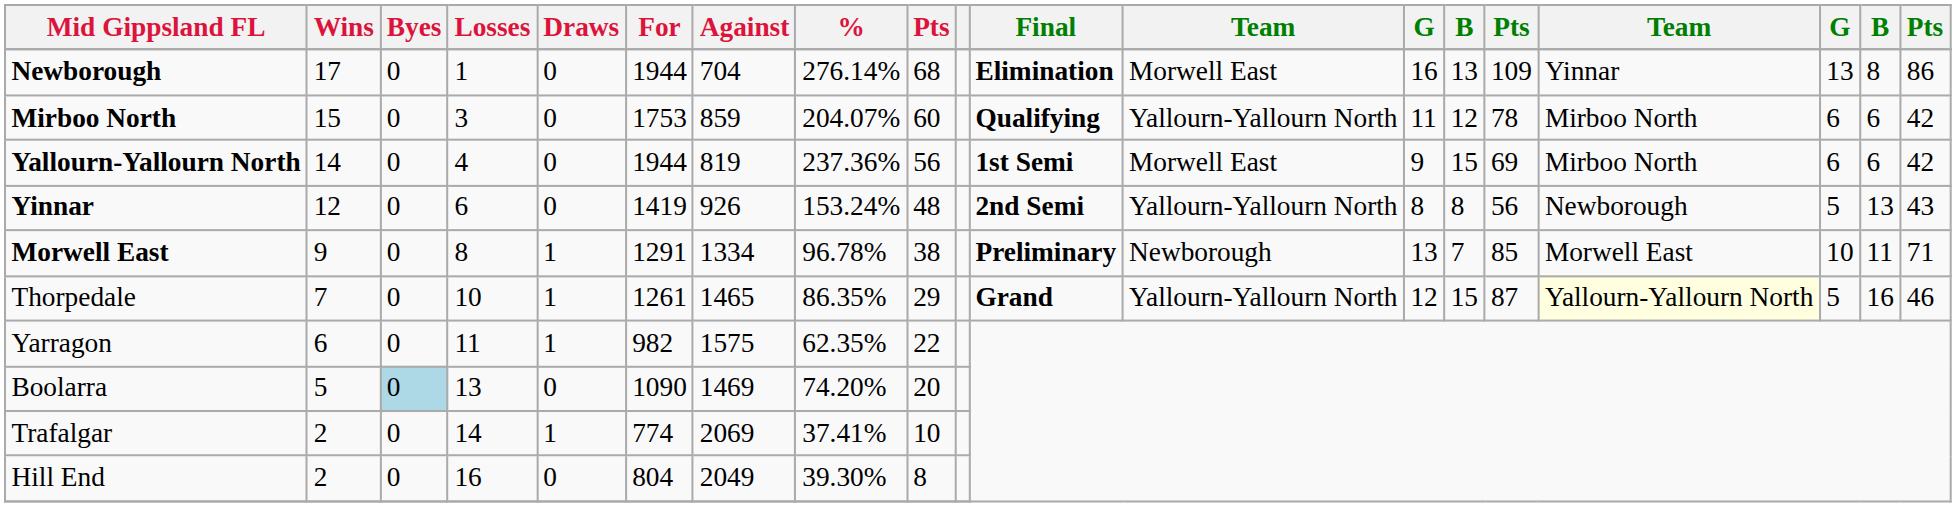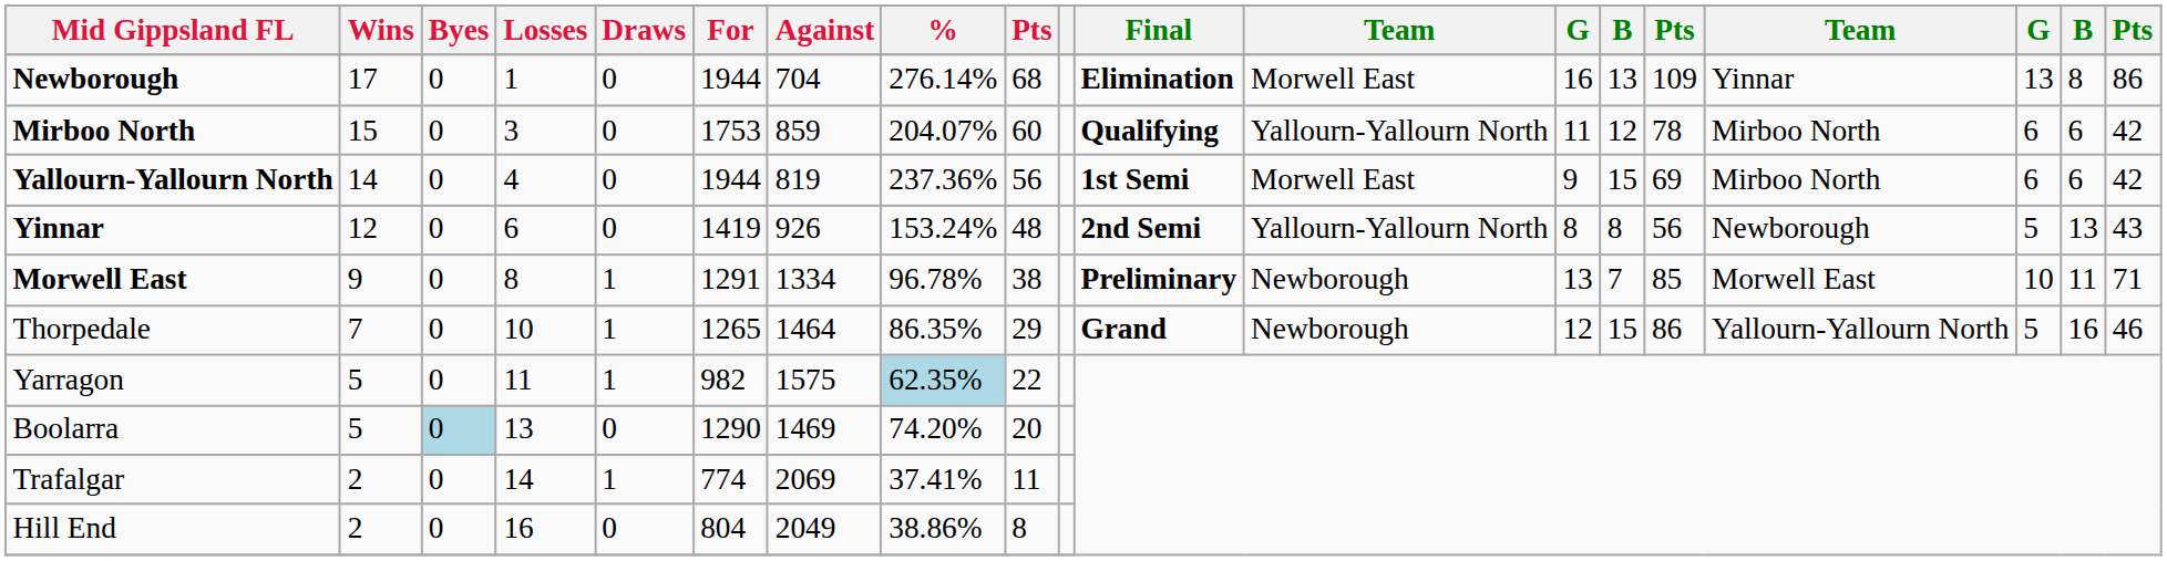Thorpedale | For: 1261 -> 1265
Thorpedale | Against: 1465 -> 1464
Thorpedale | column 12: Yallourn-Yallourn North -> Newborough
Thorpedale | column 15: 87 -> 86
Thorpedale | column 16: lightyellow background -> no background
Yarragon | Wins: 6 -> 5
Yarragon | %: no background -> lightblue background
Boolarra | For: 1090 -> 1290
Trafalgar | column 9: 10 -> 11
Hill End | %: 39.30% -> 38.86%
